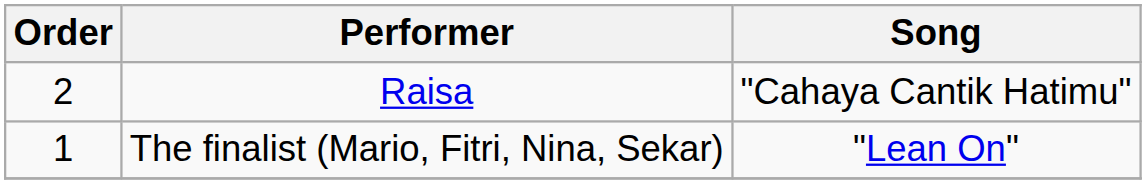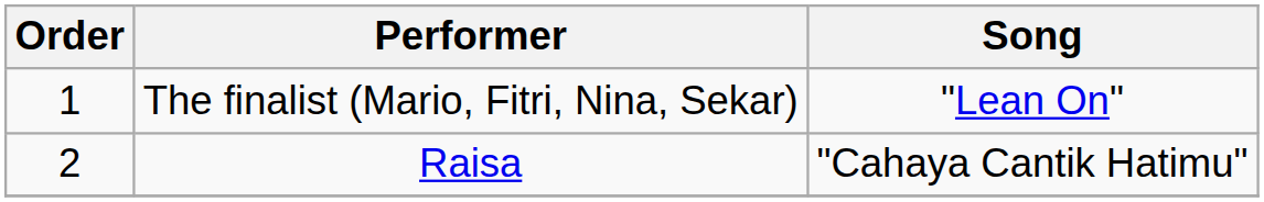rows swapped: The finalist (Mario, Fitri, Nina, Sekar) <-> Raisa
